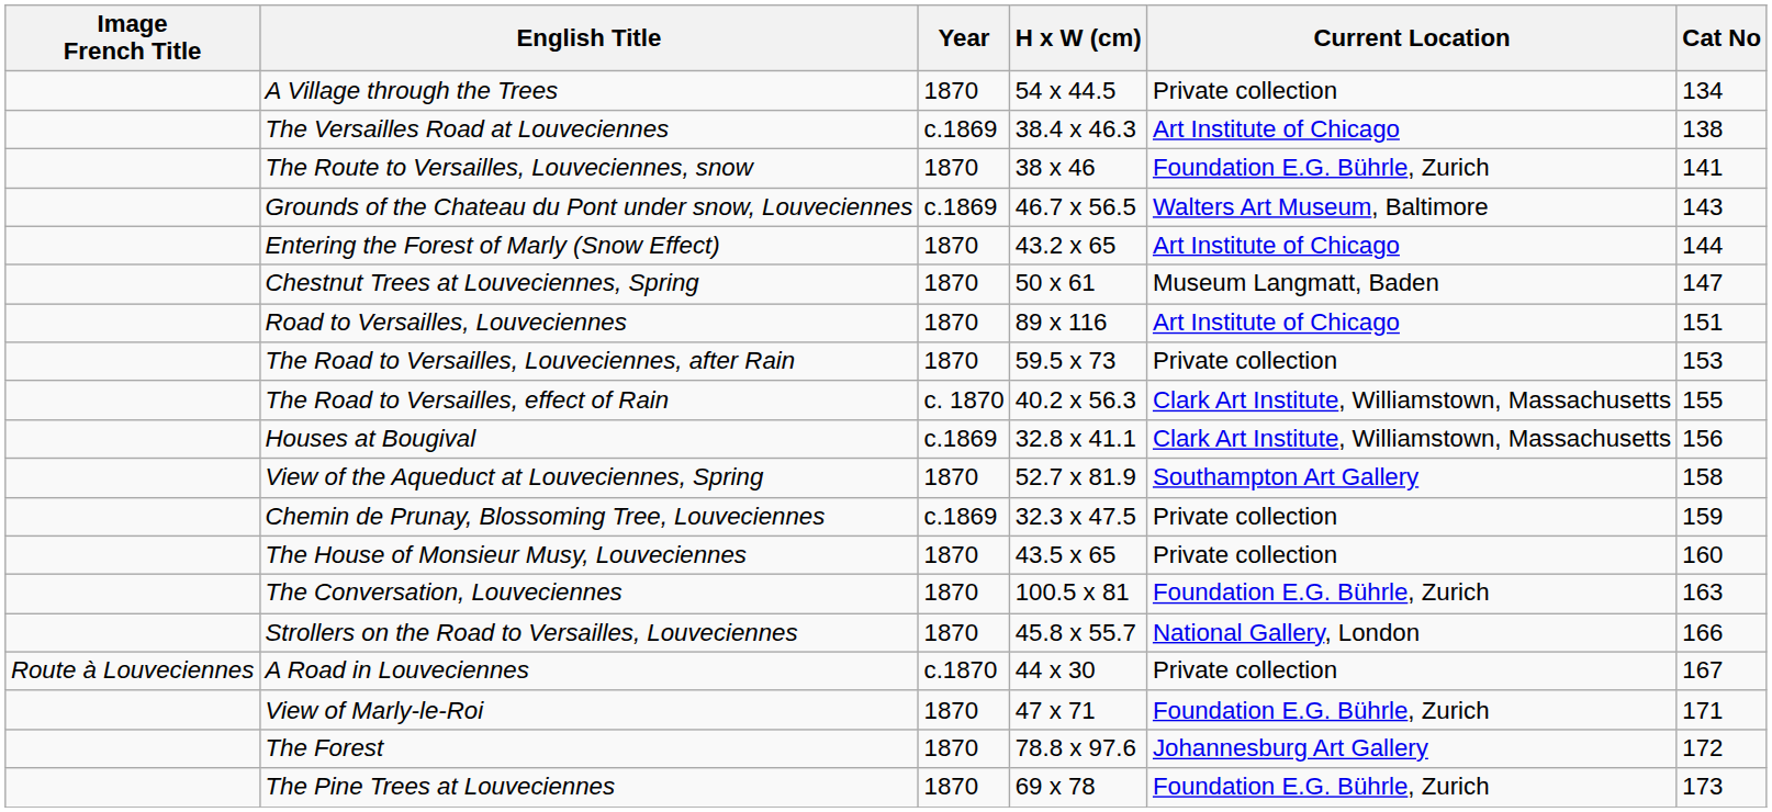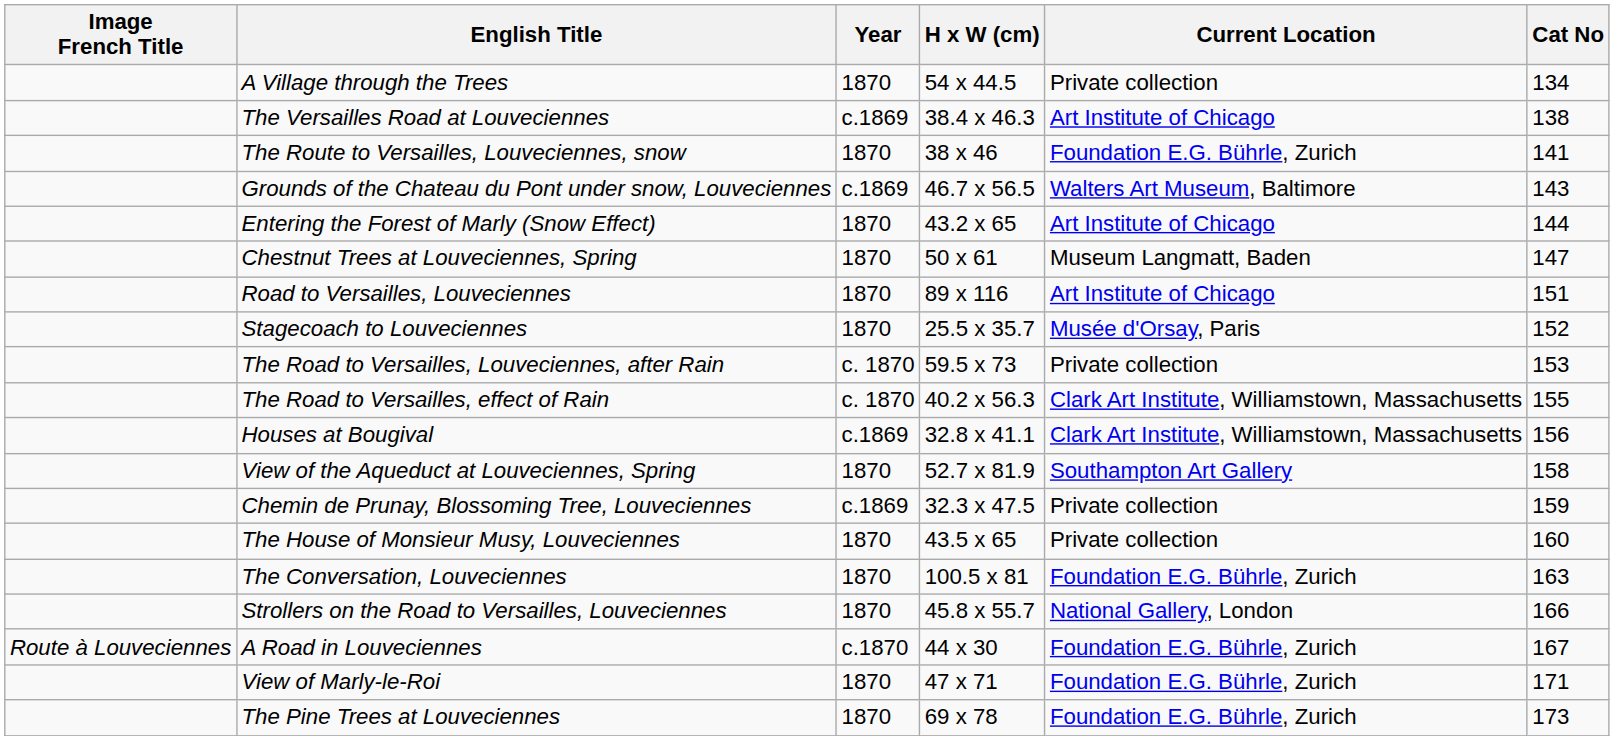+ row: Stagecoach to Louveciennes | 1870 | 25.5 x 35.7 | Musée d'Orsay, Paris | 152
The Road to Versailles, Louveciennes, after Rain | Year: 1870 -> c. 1870
A Road in Louveciennes | Current Location: Private collection -> Foundation E.G. Bührle, Zurich
- row: The Forest | 1870 | 78.8 x 97.6 | Johannesburg Art Gallery | 172
